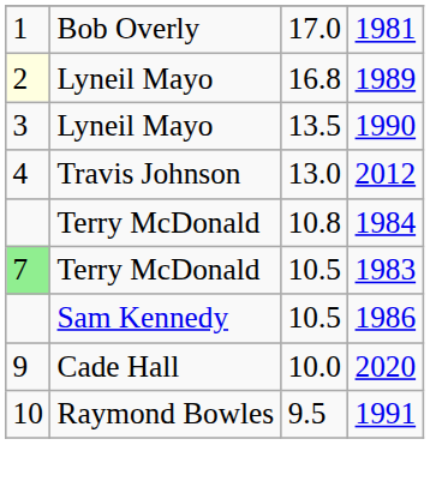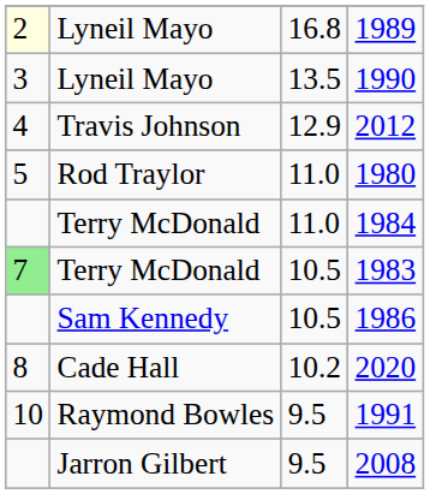- row: 1 | Bob Overly | 17.0 | 1981
2012 | column 3: 13.0 -> 12.9
+ row: 5 | Rod Traylor | 11.0 | 1980
1984 | column 3: 10.8 -> 11.0
2020 | column 1: 9 -> 8
2020 | column 3: 10.0 -> 10.2
+ row: Jarron Gilbert | 9.5 | 2008
